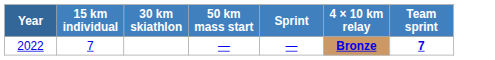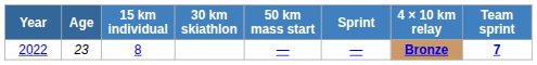+ column: Age | 23
2022 | 15 km individual: 7 -> 8
